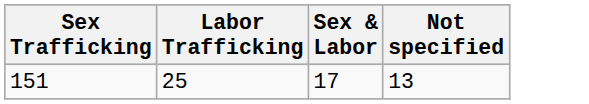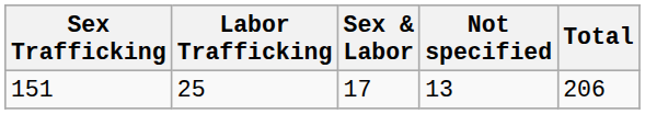+ column: Total | 206
